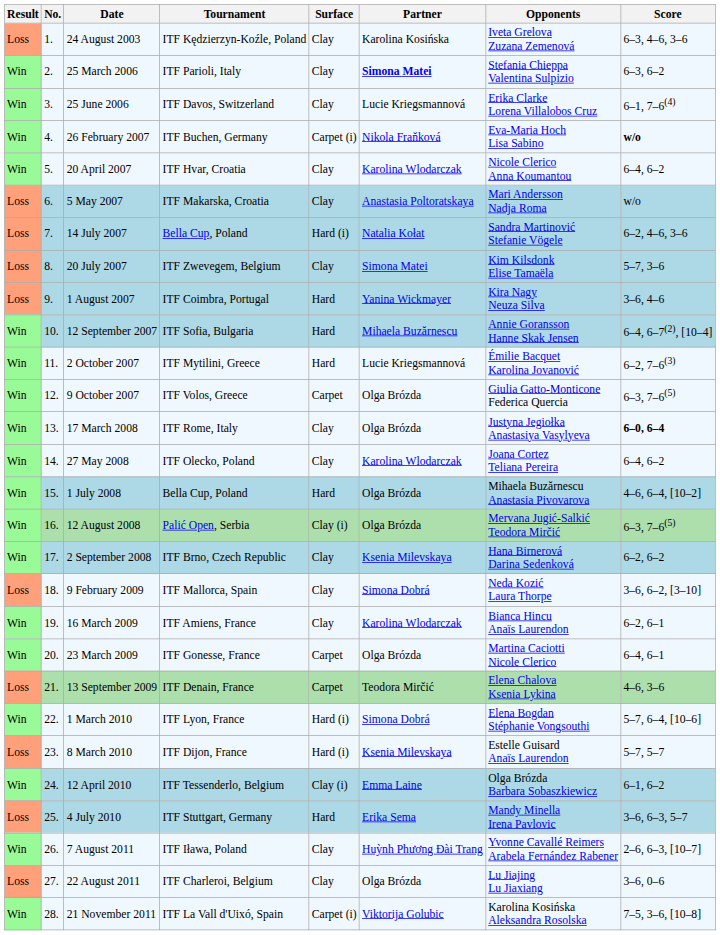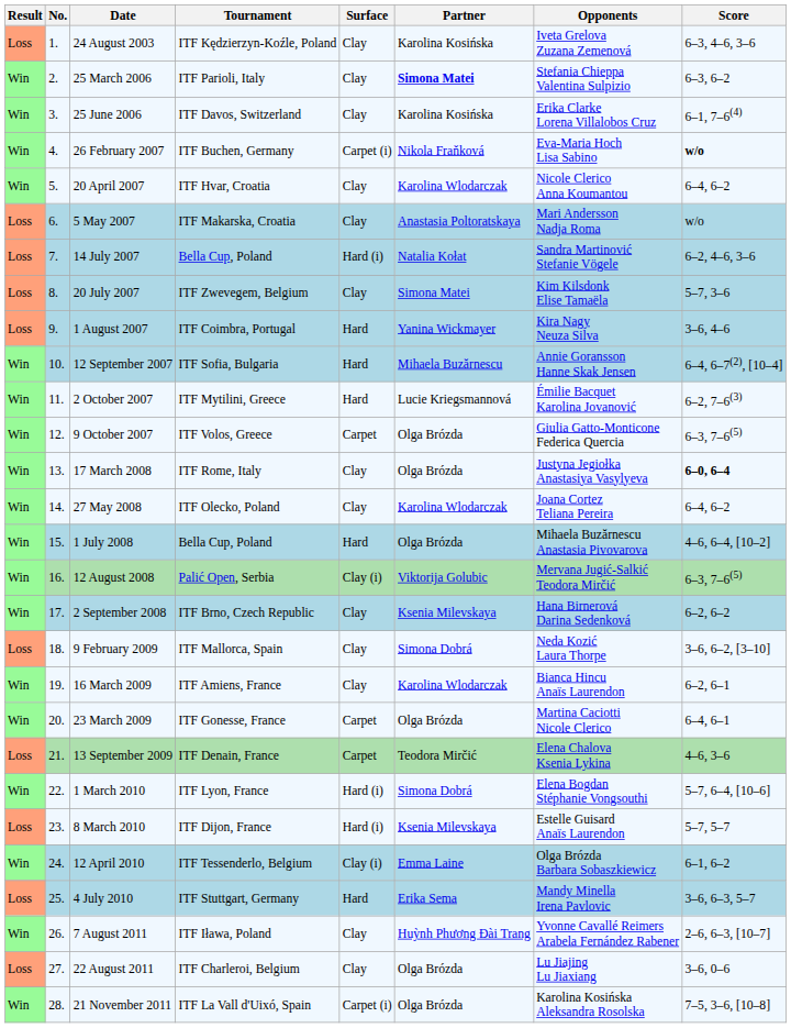25 June 2006 | Partner: Lucie Kriegsmannová -> Karolina Kosińska
12 August 2008 | Partner: Olga Brózda -> Viktorija Golubic
21 November 2011 | Partner: Viktorija Golubic -> Olga Brózda
